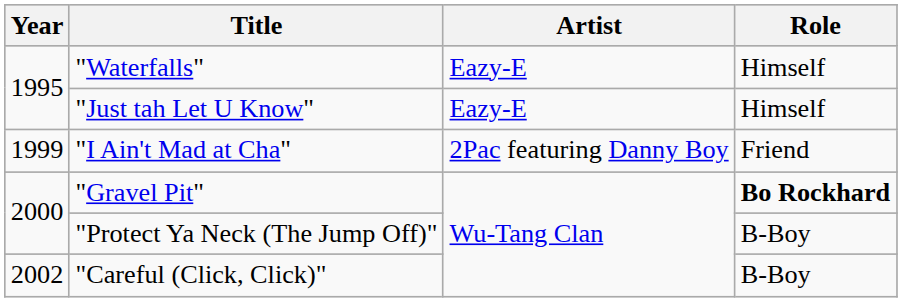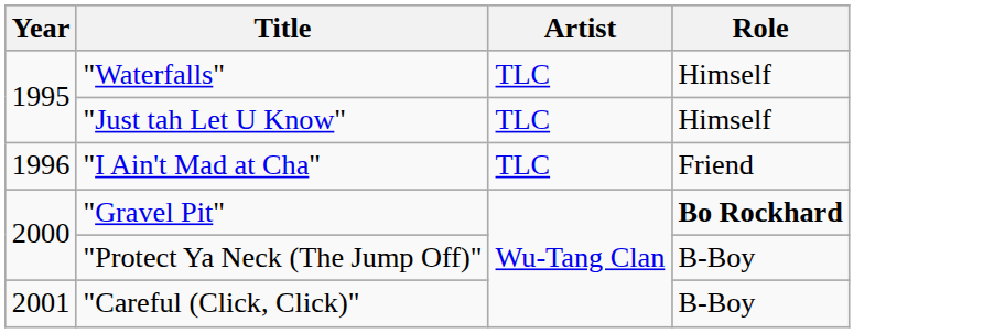"Waterfalls" | Artist: Eazy-E -> TLC
"Just tah Let U Know" | Artist: Eazy-E -> TLC
"I Ain't Mad at Cha" | Year: 1999 -> 1996
"I Ain't Mad at Cha" | Artist: 2Pac featuring Danny Boy -> TLC
"Careful (Click, Click)" | Year: 2002 -> 2001
